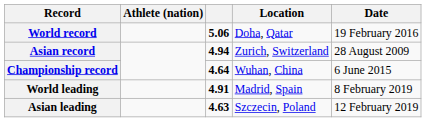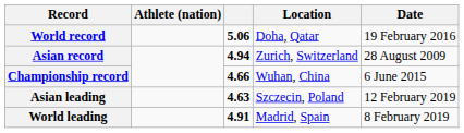Championship record | column 3: 4.64 -> 4.66
rows swapped: World leading <-> Asian leading
